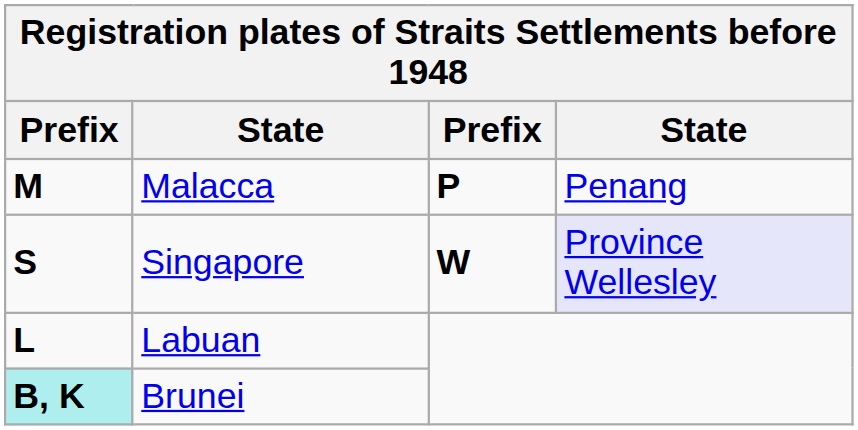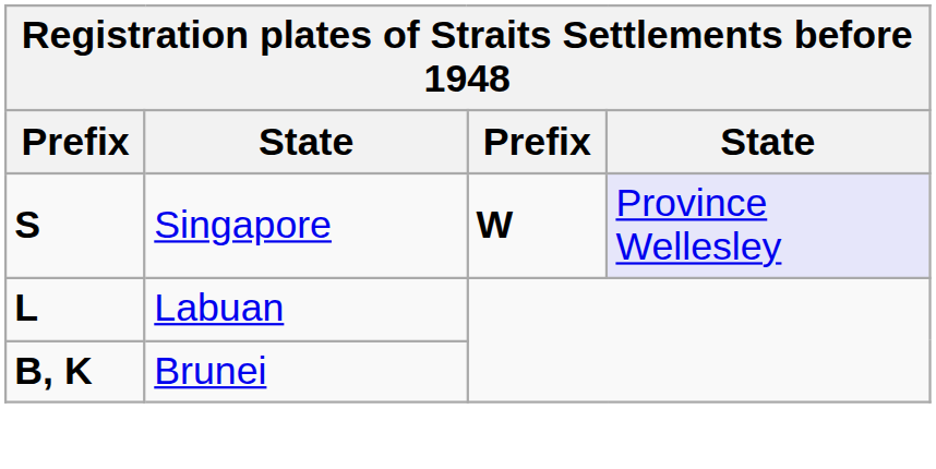- row: M | Malacca | P | Penang
Brunei | column 1: paleturquoise background -> no background
